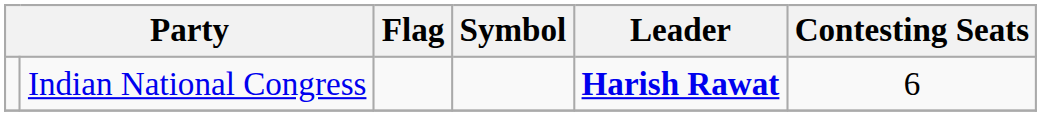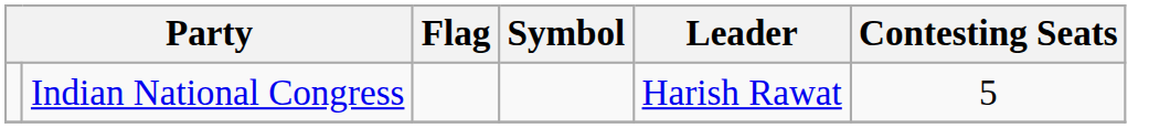Indian National Congress | Leader: bold -> normal
Indian National Congress | Contesting Seats: 6 -> 5
